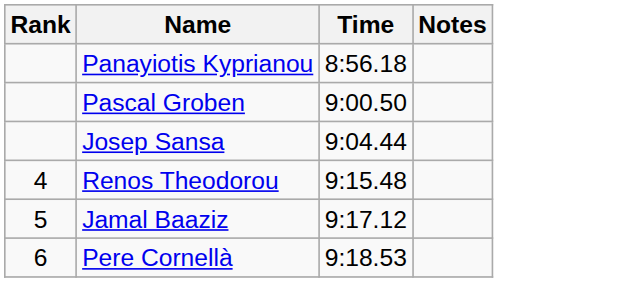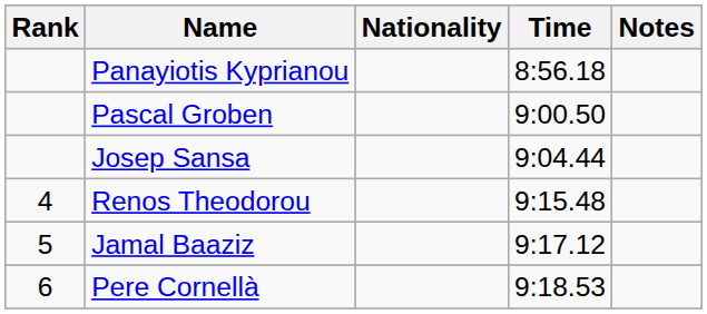+ column: Nationality
